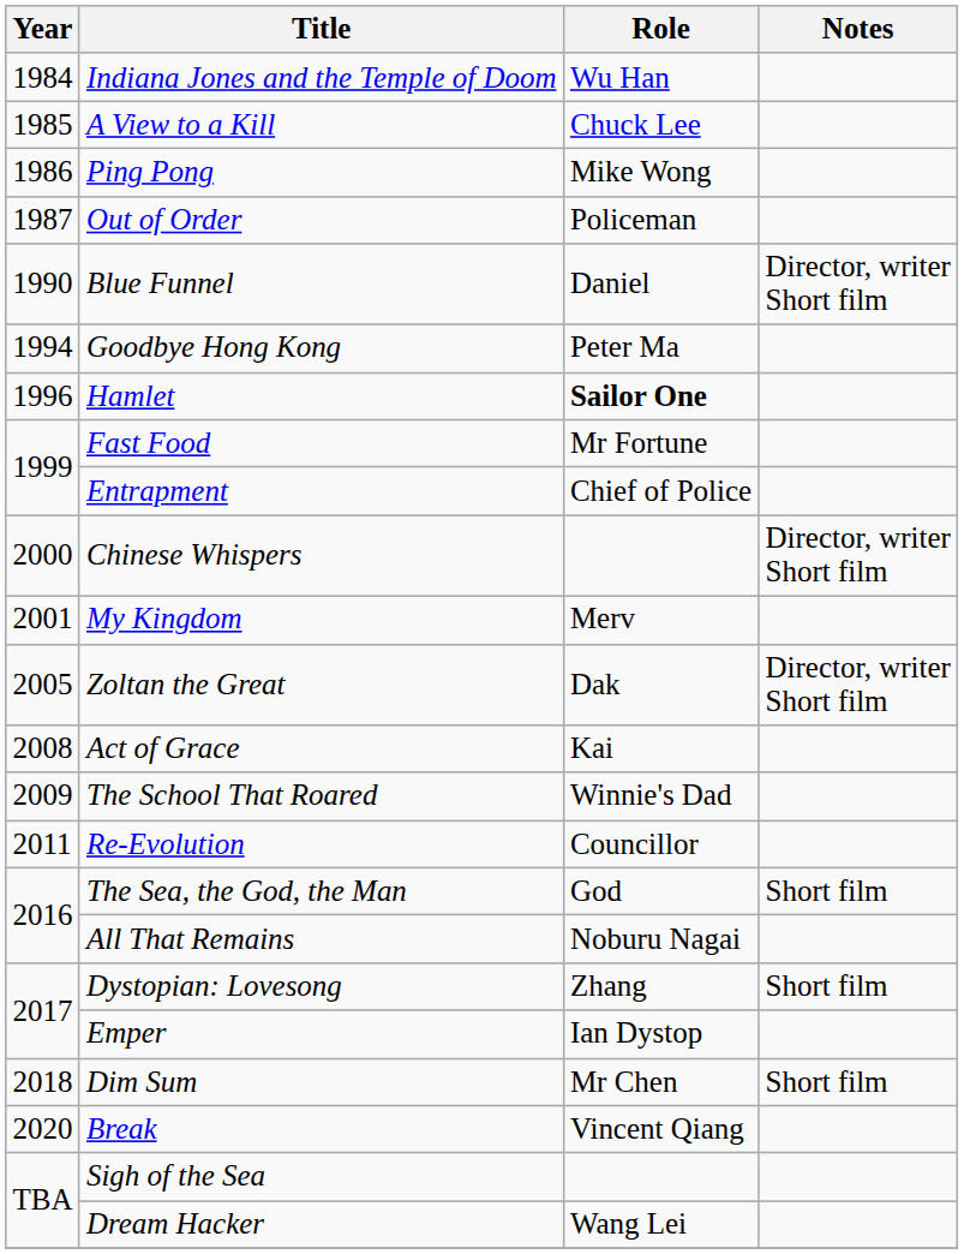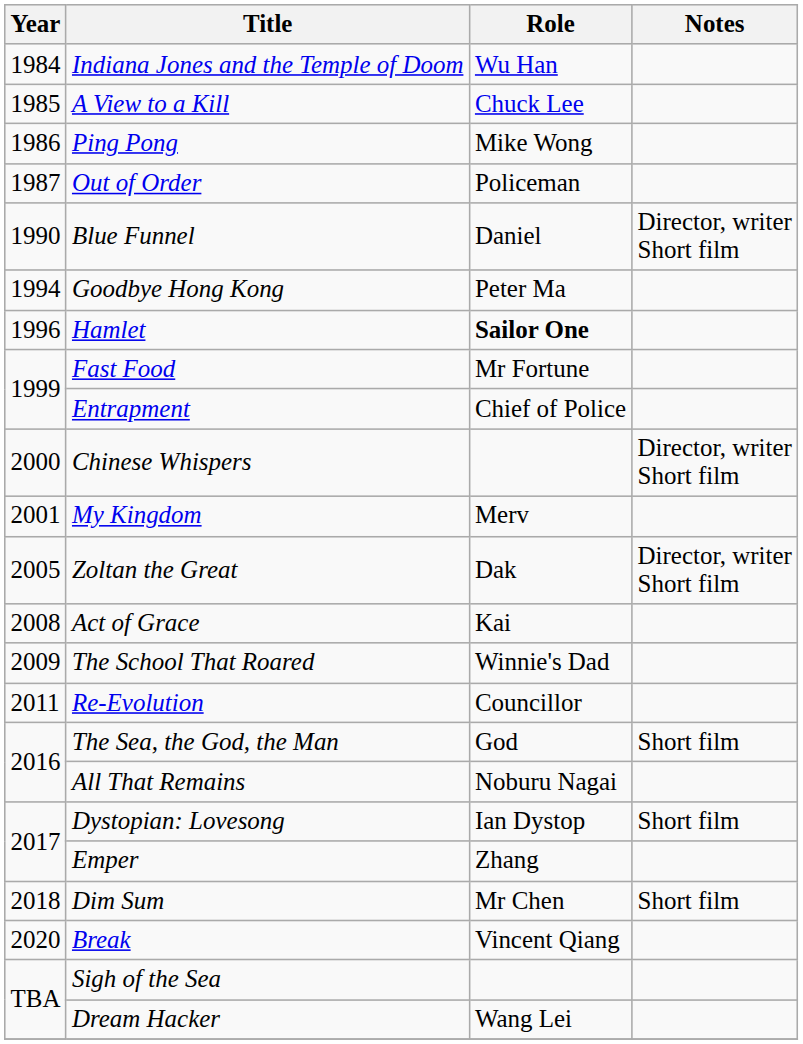Dystopian: Lovesong | Role: Zhang -> Ian Dystop
Emper | Role: Ian Dystop -> Zhang
